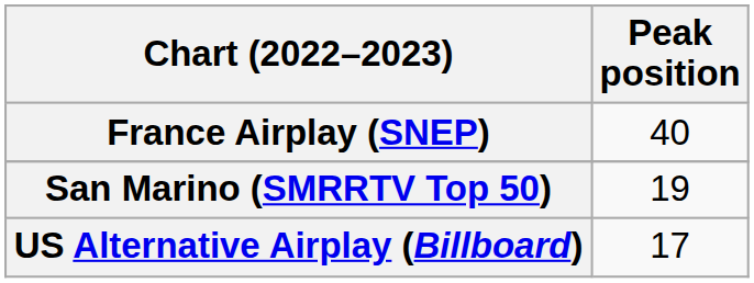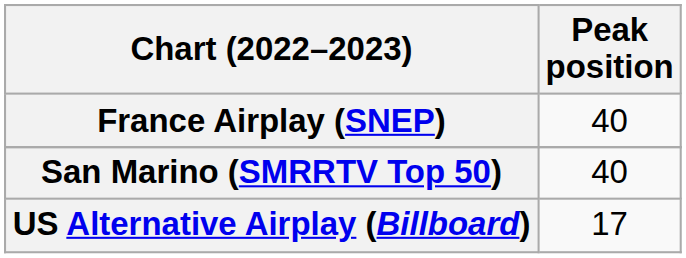San Marino (SMRRTV Top 50) | Peak position: 19 -> 40
